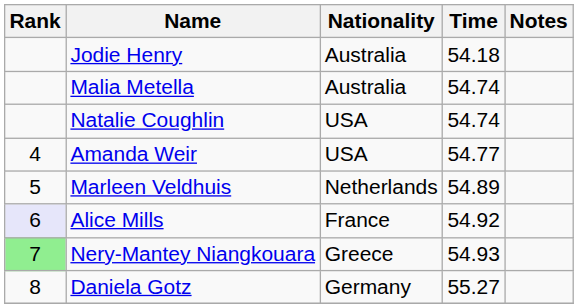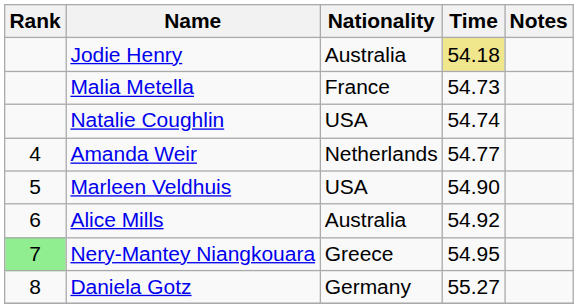Jodie Henry | Time: no background -> khaki background
Malia Metella | Nationality: Australia -> France
Malia Metella | Time: 54.74 -> 54.73
Amanda Weir | Nationality: USA -> Netherlands
Marleen Veldhuis | Nationality: Netherlands -> USA
Marleen Veldhuis | Time: 54.89 -> 54.90
Alice Mills | Rank: lavender background -> no background
Alice Mills | Nationality: France -> Australia
Nery-Mantey Niangkouara | Time: 54.93 -> 54.95
